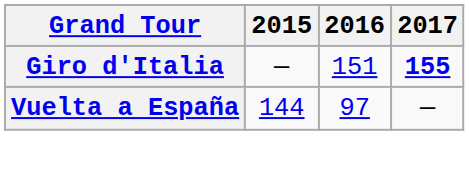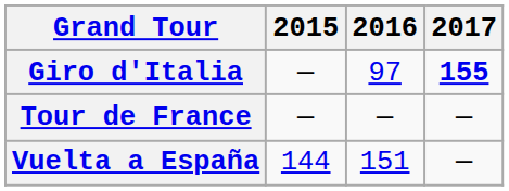Giro d'Italia | 2016: 151 -> 97
+ row: Tour de France | — | — | —
Vuelta a España | 2016: 97 -> 151
